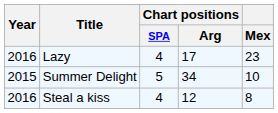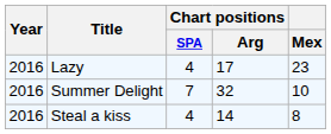Summer Delight | Year: 2015 -> 2016
Summer Delight | Chart positions / SPA: 5 -> 7
Summer Delight | Chart positions / Arg: 34 -> 32
Steal a kiss | Chart positions / Arg: 12 -> 14
